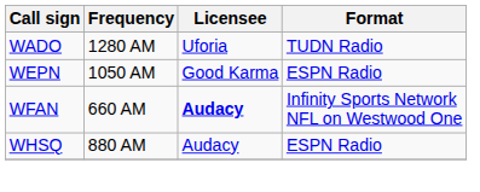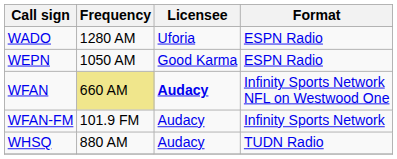WADO | Format: TUDN Radio -> ESPN Radio
WFAN | Frequency: no background -> khaki background
+ row: WFAN-FM | 101.9 FM | Audacy | Infinity Sports Network
WHSQ | Format: ESPN Radio -> TUDN Radio
